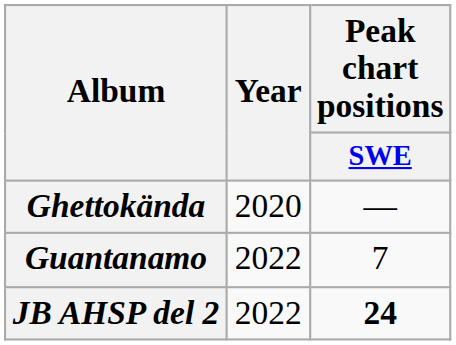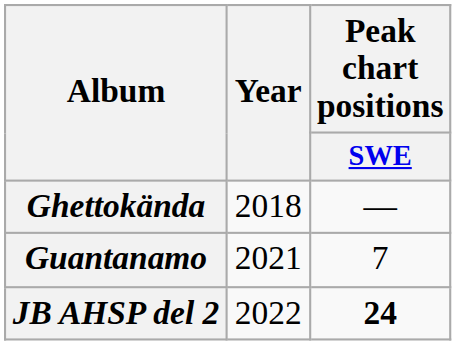Ghettokända | Year: 2020 -> 2018
Guantanamo | Year: 2022 -> 2021
